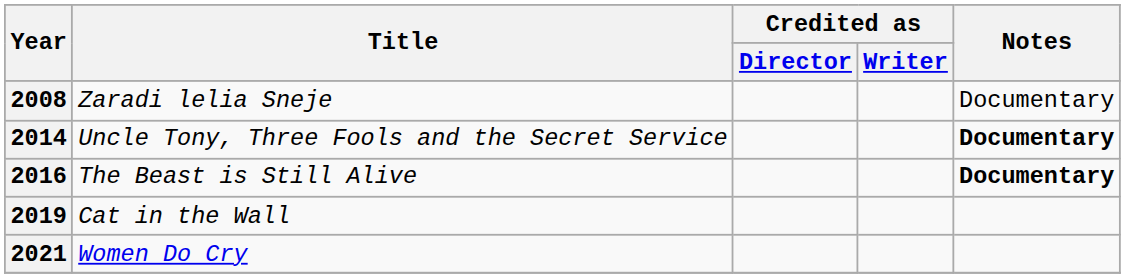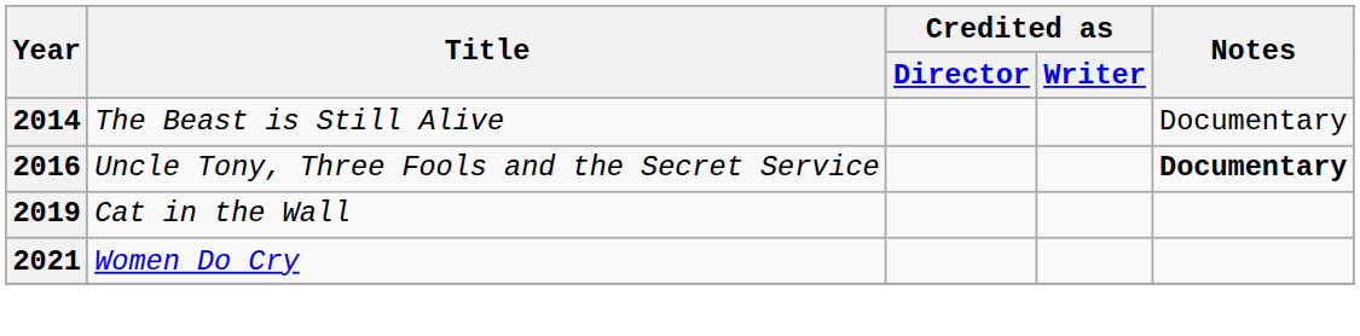- row: 2008 | Zaradi lelia Sneje | Documentary
2014 | Title: Uncle Tony, Three Fools and the Secret Service -> The Beast is Still Alive
2014 | Notes: bold -> normal
2016 | Title: The Beast is Still Alive -> Uncle Tony, Three Fools and the Secret Service
